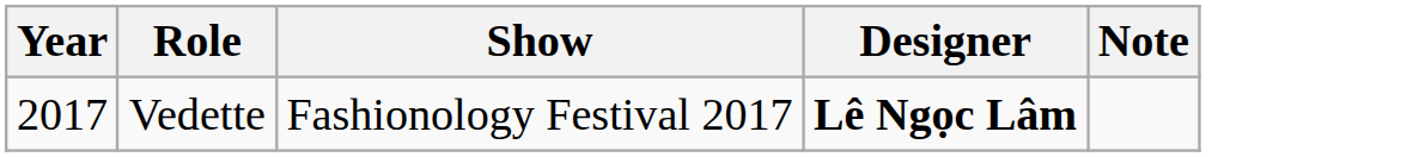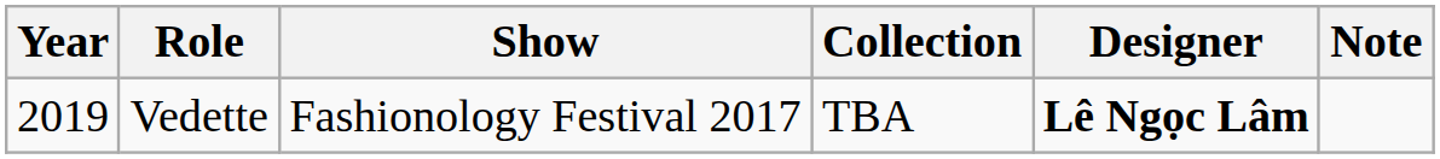+ column: Collection | TBA
Vedette | Year: 2017 -> 2019
